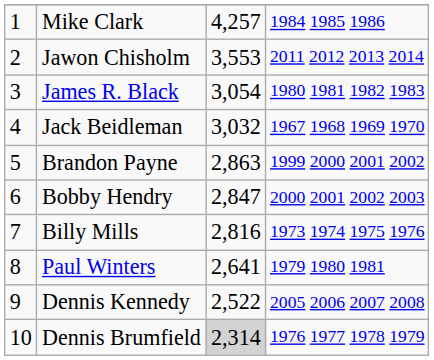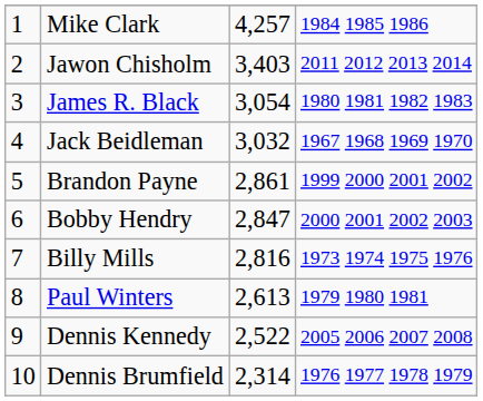Jawon Chisholm | column 3: 3,553 -> 3,403
Brandon Payne | column 3: 2,863 -> 2,861
Paul Winters | column 3: 2,641 -> 2,613
Dennis Brumfield | column 3: lightgrey background -> no background
